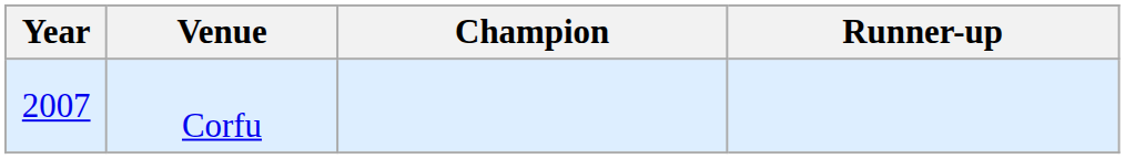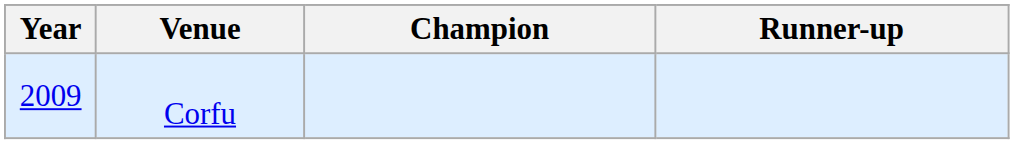Corfu | Year: 2007 -> 2009
